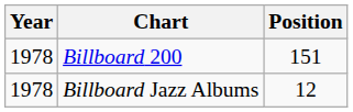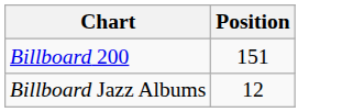- column: Year | 1978 | 1978
